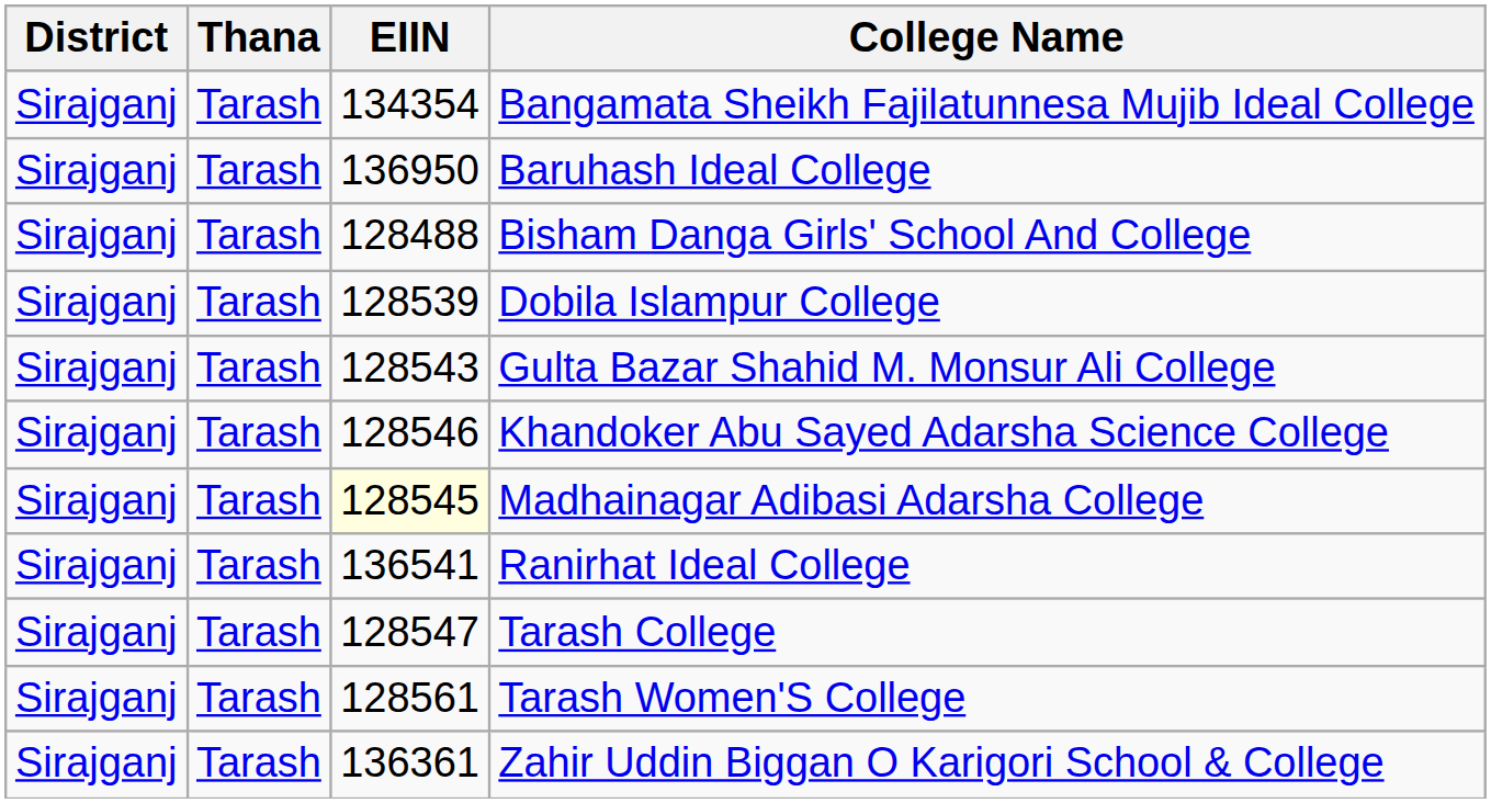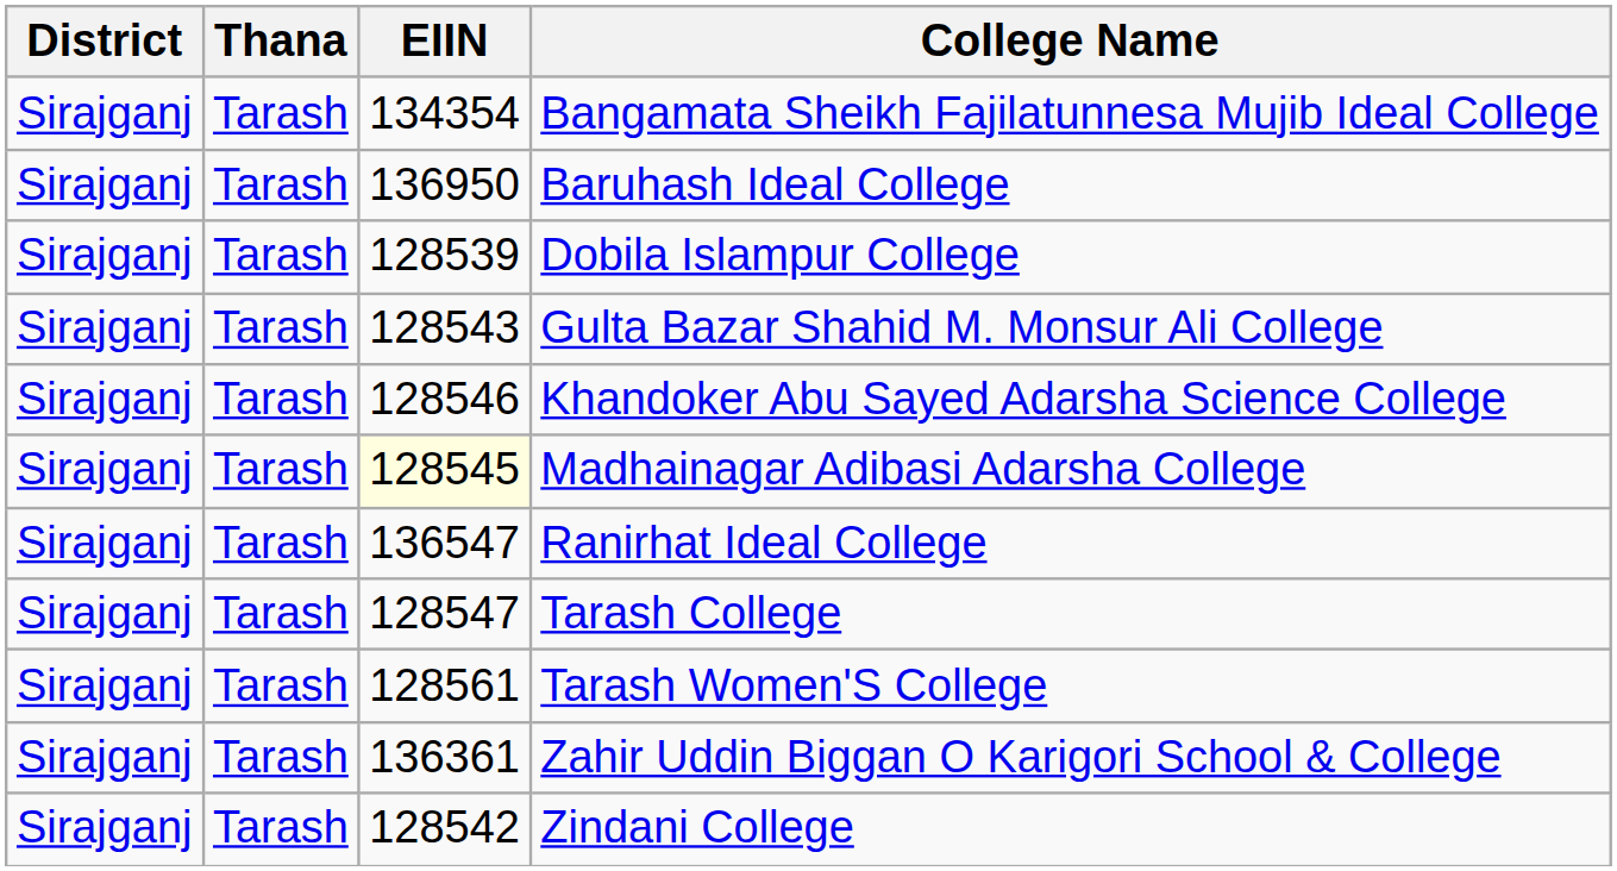- row: Sirajganj | Tarash | 128488 | Bisham Danga Girls' School And College
Ranirhat Ideal College | EIIN: 136541 -> 136547
+ row: Sirajganj | Tarash | 128542 | Zindani College
